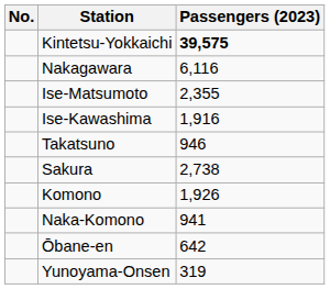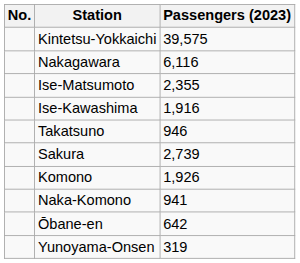Kintetsu-Yokkaichi | Passengers (2023): bold -> normal
Sakura | Passengers (2023): 2,738 -> 2,739
